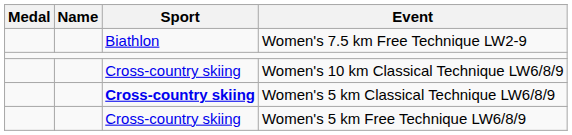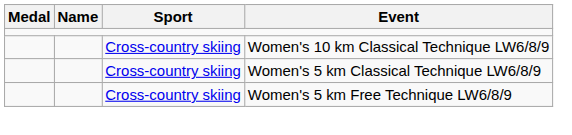- row: Biathlon | Women's 7.5 km Free Technique LW2-9
Women's 5 km Classical Technique LW6/8/9 | Sport: bold -> normal
